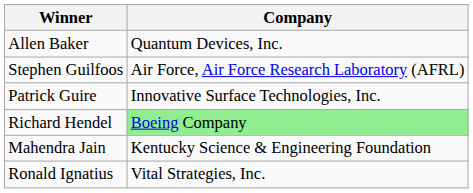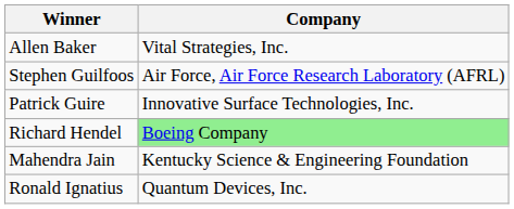Allen Baker | Company: Quantum Devices, Inc. -> Vital Strategies, Inc.
Ronald Ignatius | Company: Vital Strategies, Inc. -> Quantum Devices, Inc.
